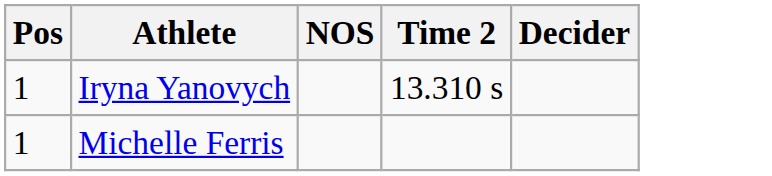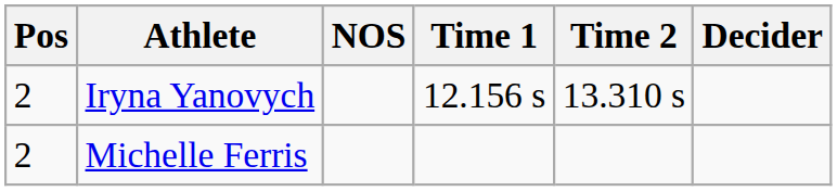+ column: Time 1 | 12.156 s
Iryna Yanovych | Pos: 1 -> 2
Michelle Ferris | Pos: 1 -> 2
